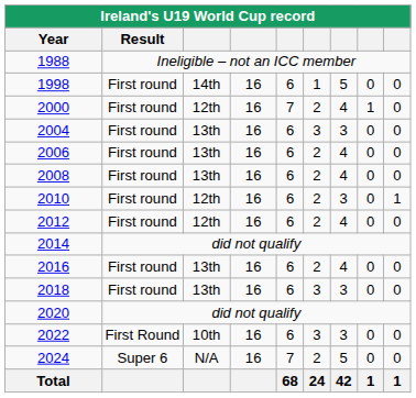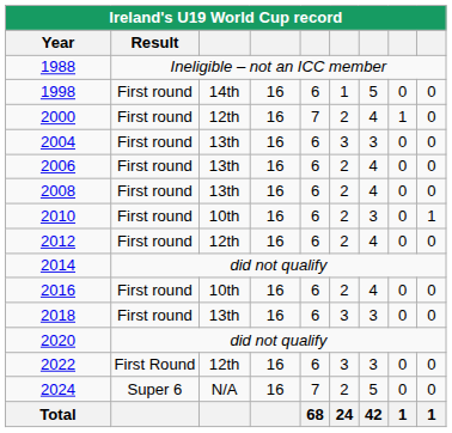2010 | column 3: 12th -> 10th
2016 | column 3: 13th -> 10th
2022 | column 3: 10th -> 12th
